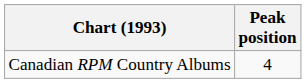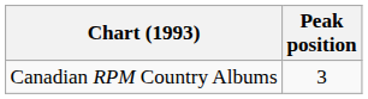Canadian RPM Country Albums | Peak position: 4 -> 3
